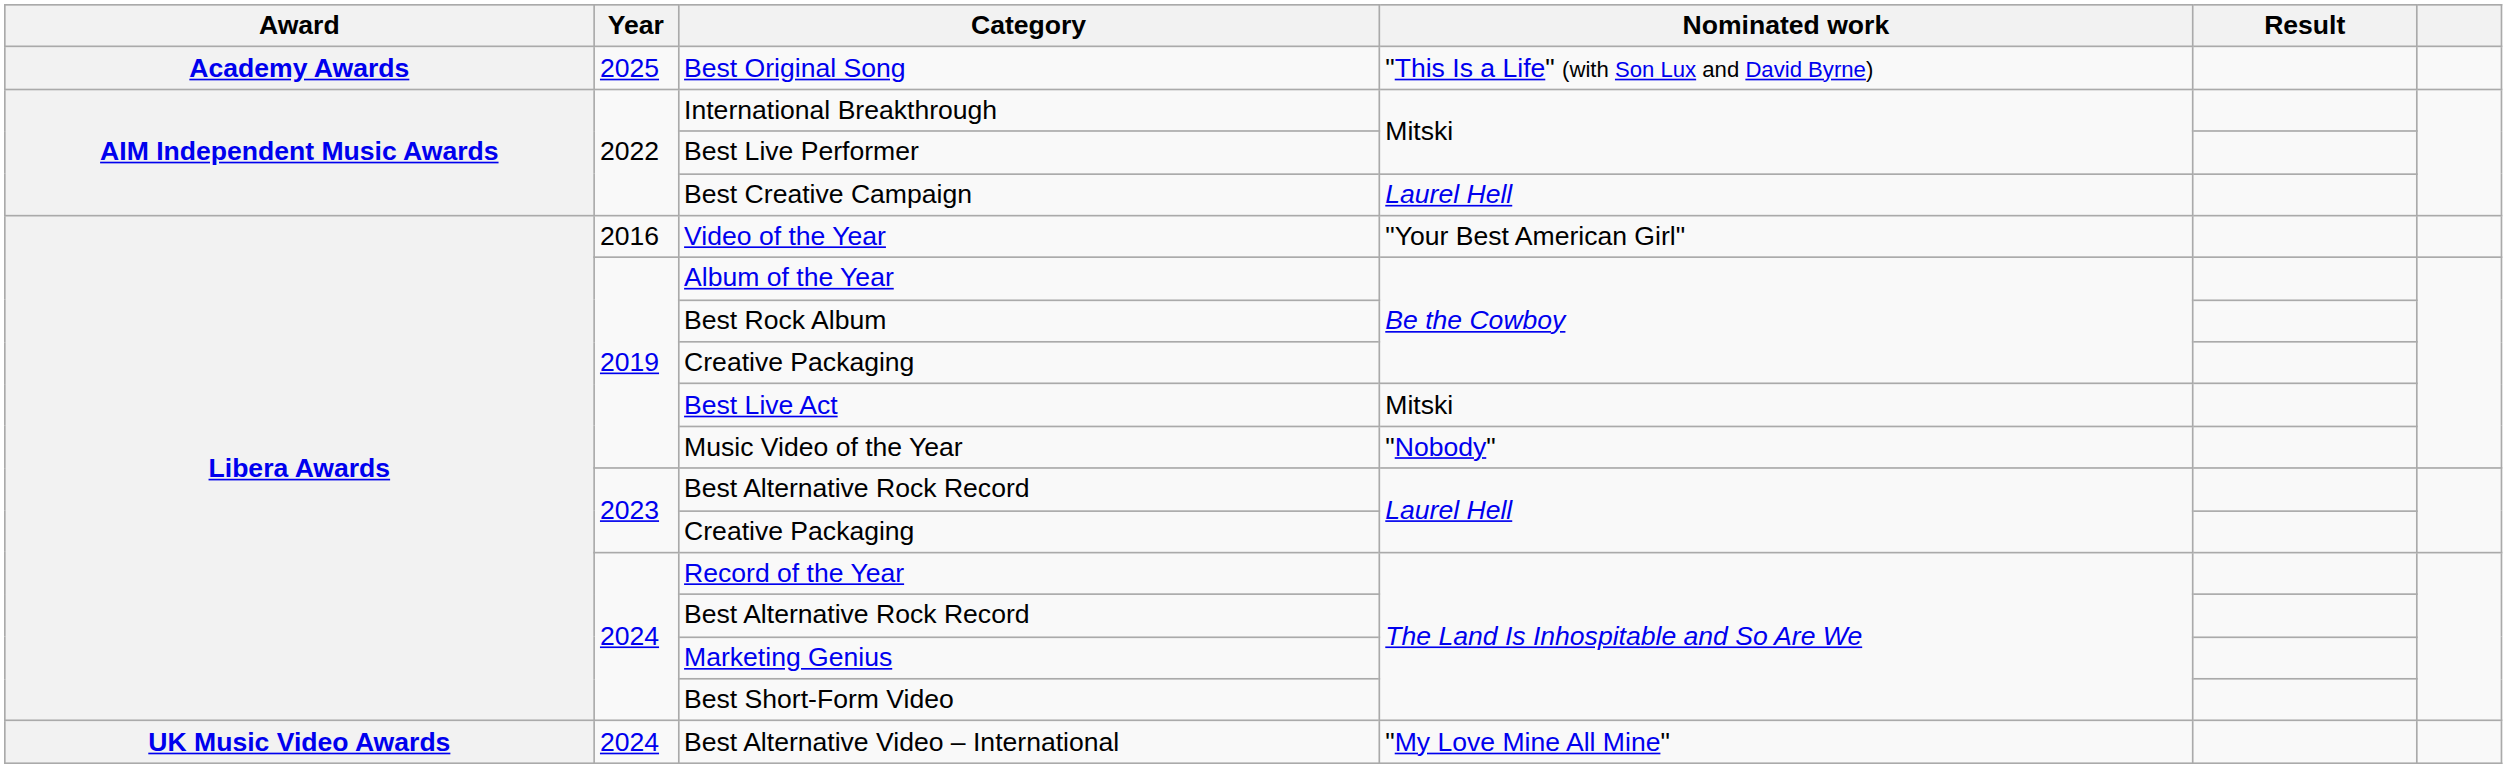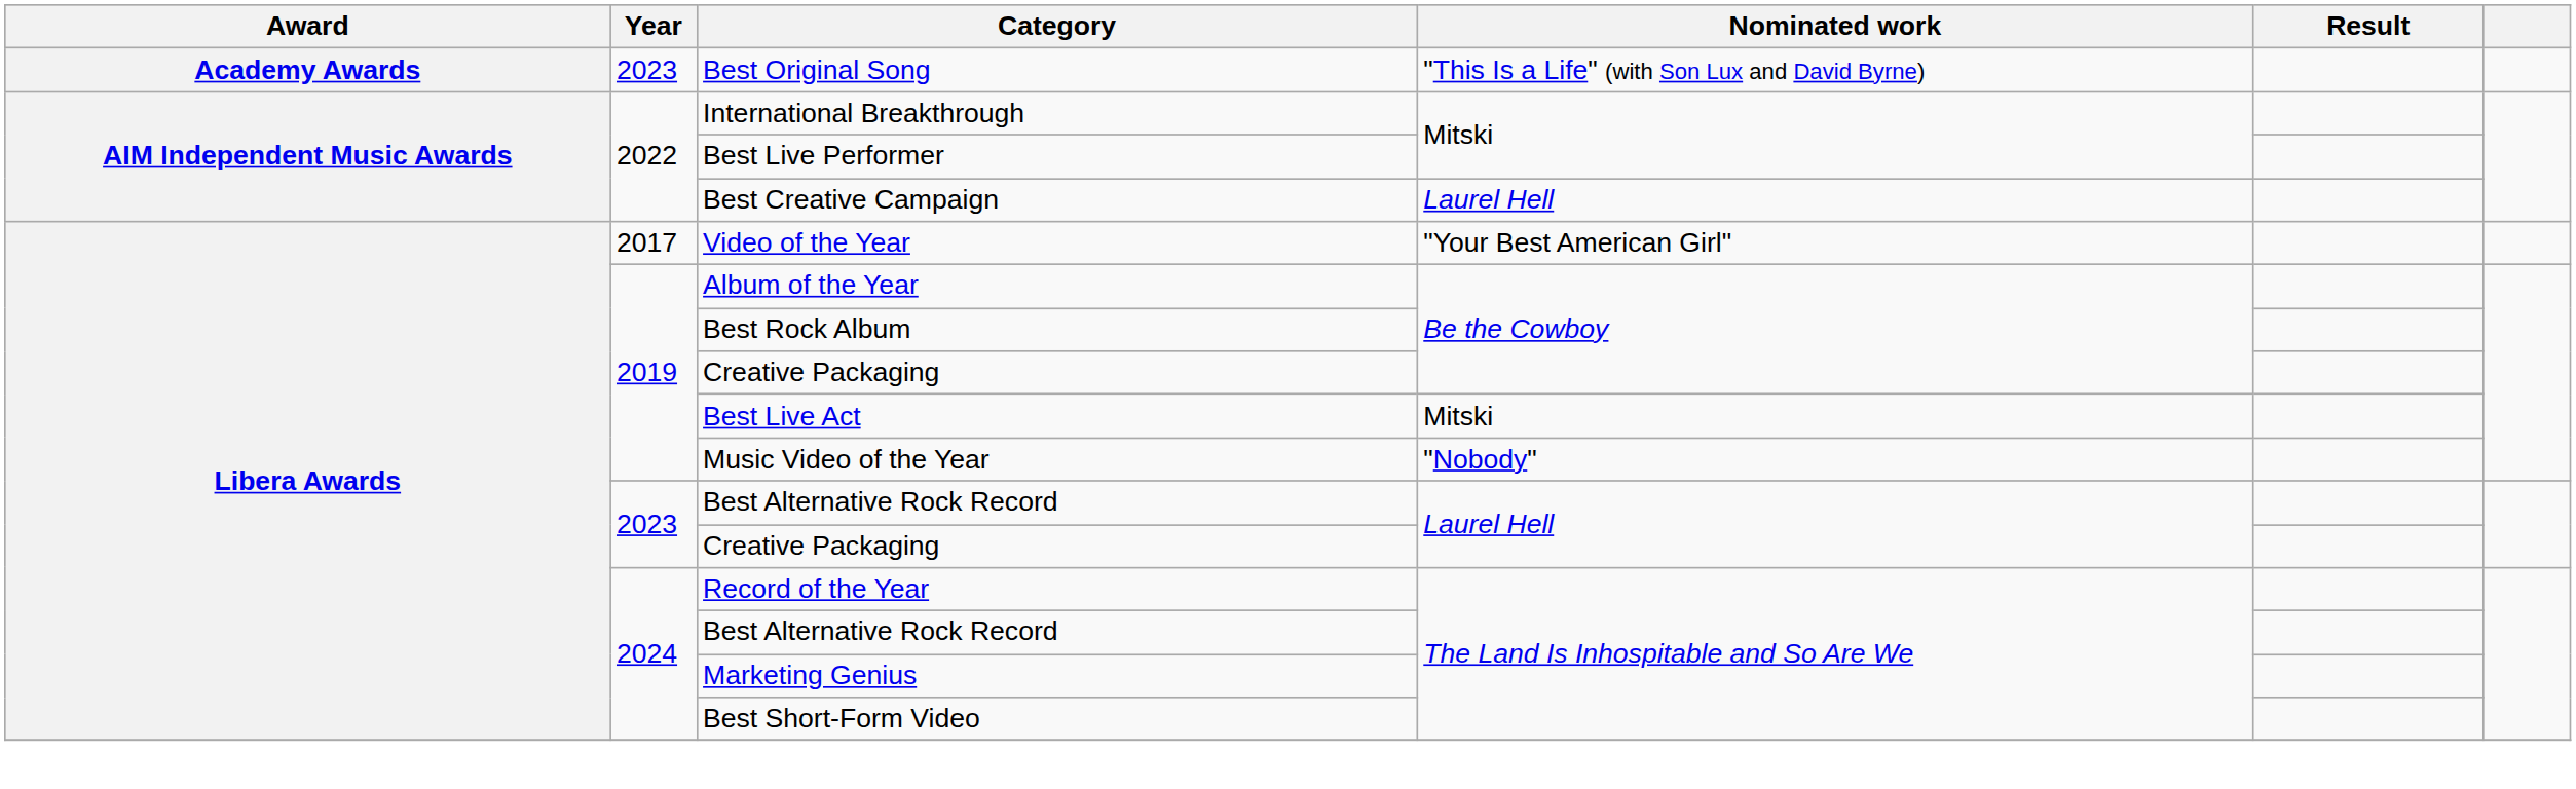Best Original Song | Year: 2025 -> 2023
Video of the Year | Year: 2016 -> 2017
- row: UK Music Video Awards | 2024 | Best Alternative Video – International | "My Love Mine All Mine"
